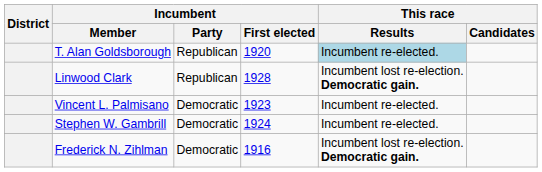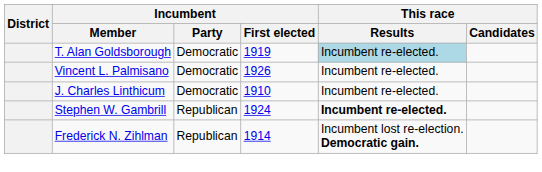T. Alan Goldsborough | Incumbent / Party: Republican -> Democratic
T. Alan Goldsborough | Incumbent / First elected: 1920 -> 1919
- row: Linwood Clark | Republican | 1928 | Incumbent lost re-election. Democratic gain.
Vincent L. Palmisano | Incumbent / First elected: 1923 -> 1926
+ row: J. Charles Linthicum | Democratic | 1910 | Incumbent re-elected.
Stephen W. Gambrill | Incumbent / Party: Democratic -> Republican
Stephen W. Gambrill | This race / Results: normal -> bold
Frederick N. Zihlman | Incumbent / Party: Democratic -> Republican
Frederick N. Zihlman | Incumbent / First elected: 1916 -> 1914
